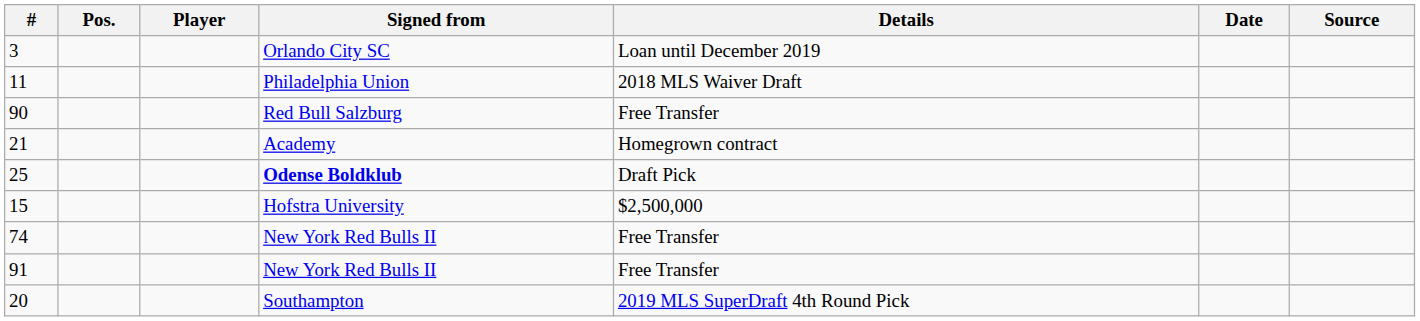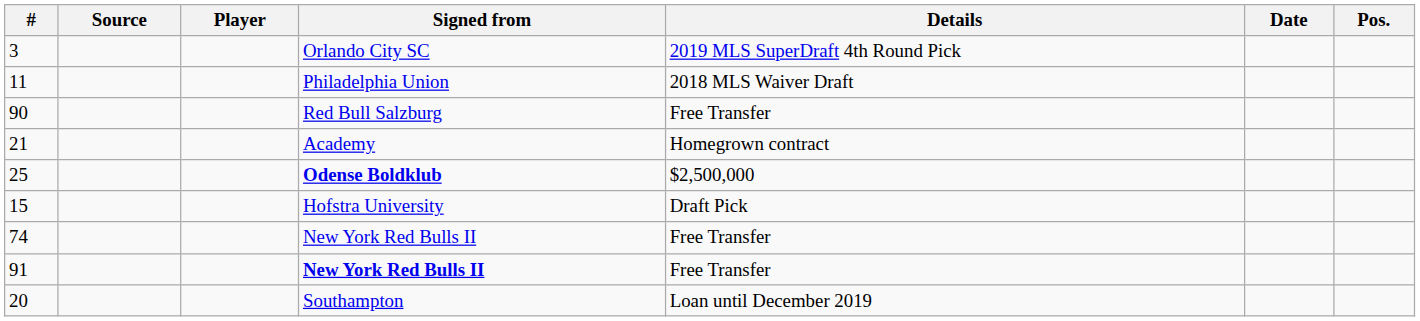columns swapped: Pos. <-> Source
3 | Details: Loan until December 2019 -> 2019 MLS SuperDraft 4th Round Pick
25 | Details: Draft Pick -> $2,500,000
15 | Details: $2,500,000 -> Draft Pick
91 | Signed from: normal -> bold
20 | Details: 2019 MLS SuperDraft 4th Round Pick -> Loan until December 2019
